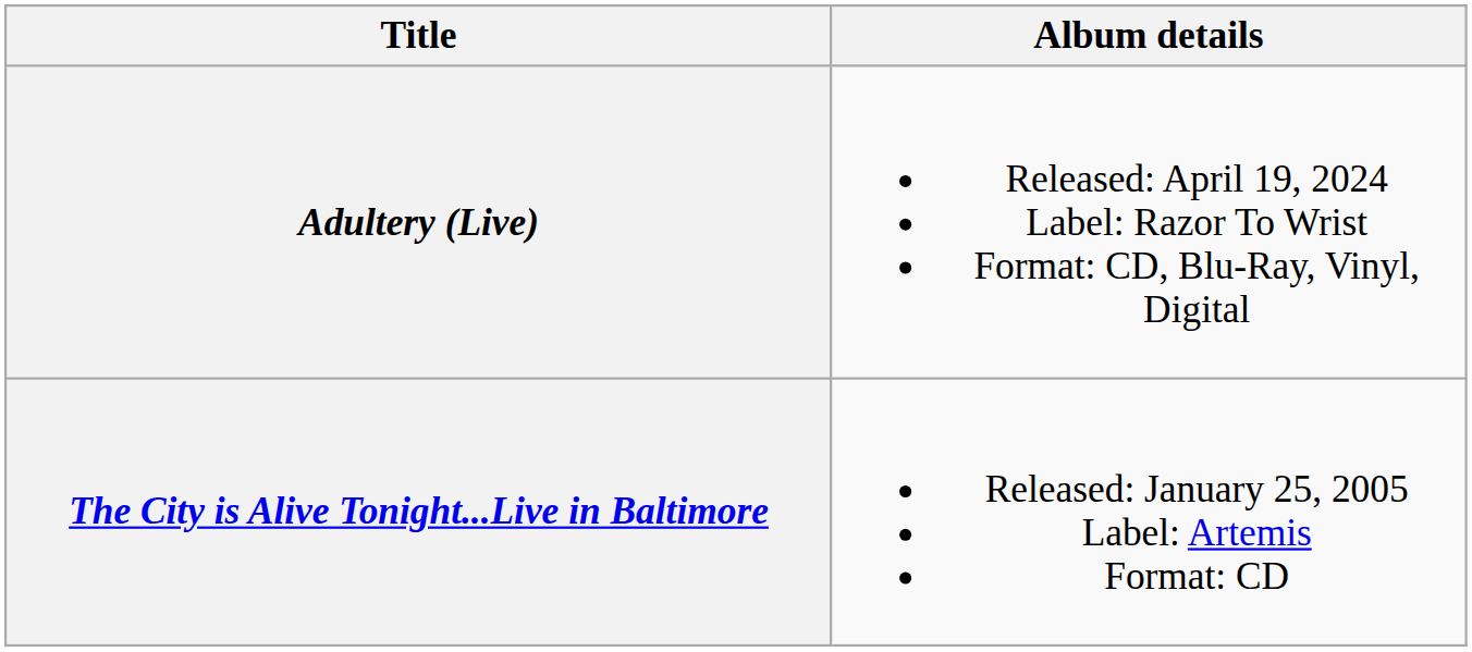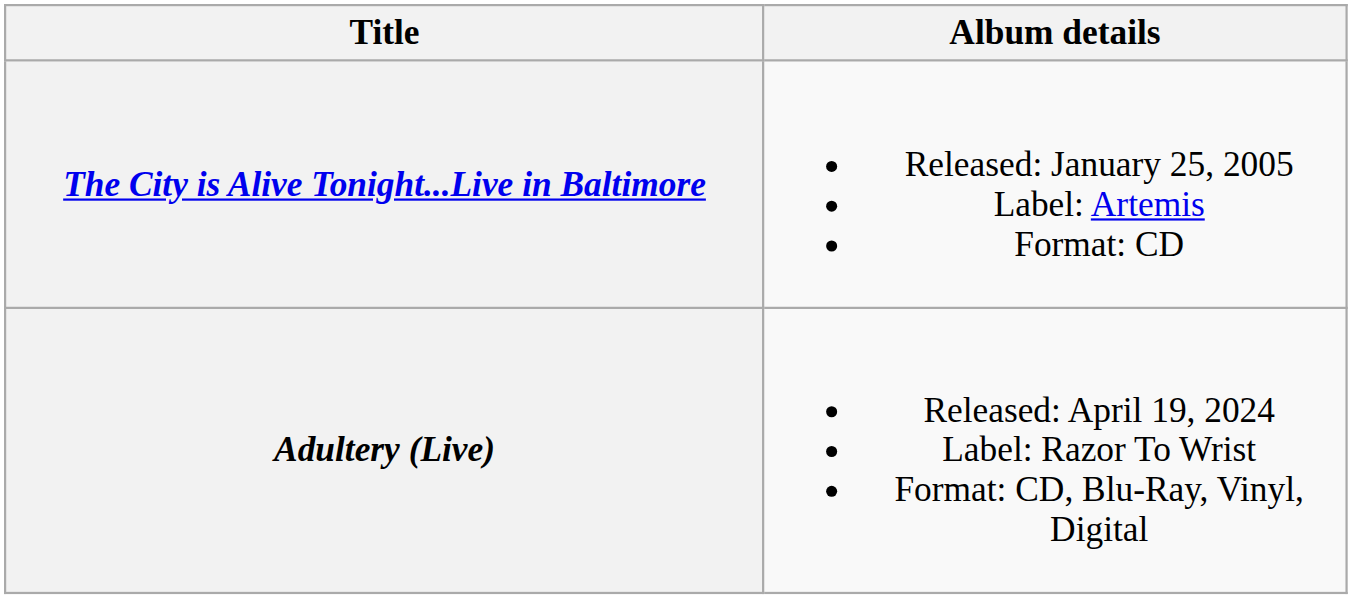rows swapped: The City is Alive Tonight...Live in Baltimore <-> Adultery (Live)
